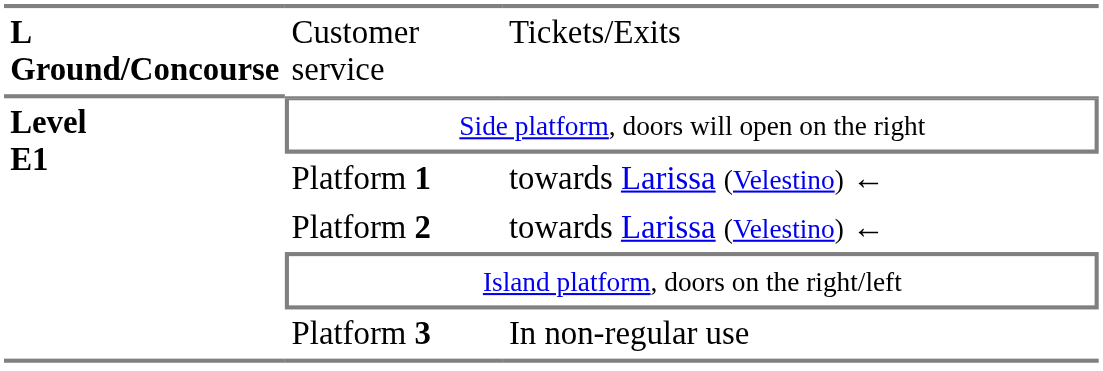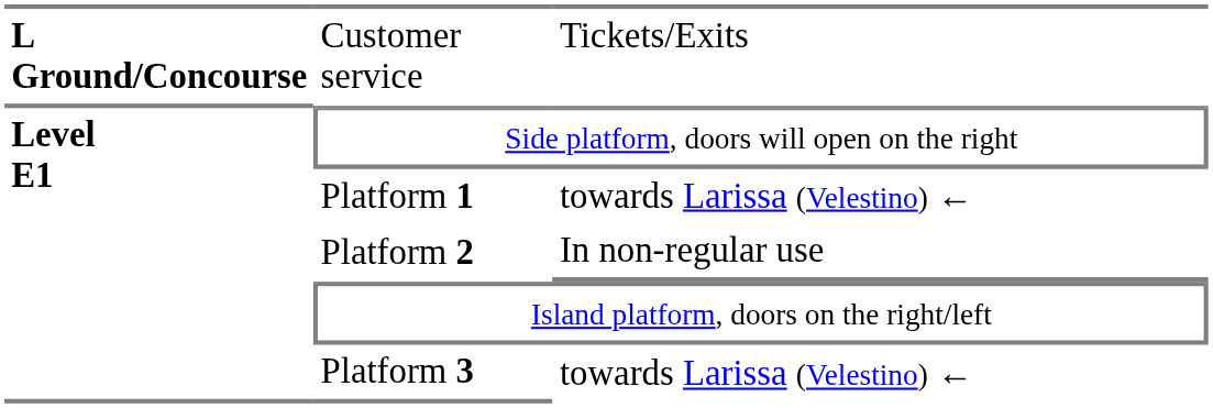Platform 2 | column 3: towards Larissa (Velestino) ← -> In non-regular use
Platform 3 | column 3: In non-regular use -> towards Larissa (Velestino) ←
